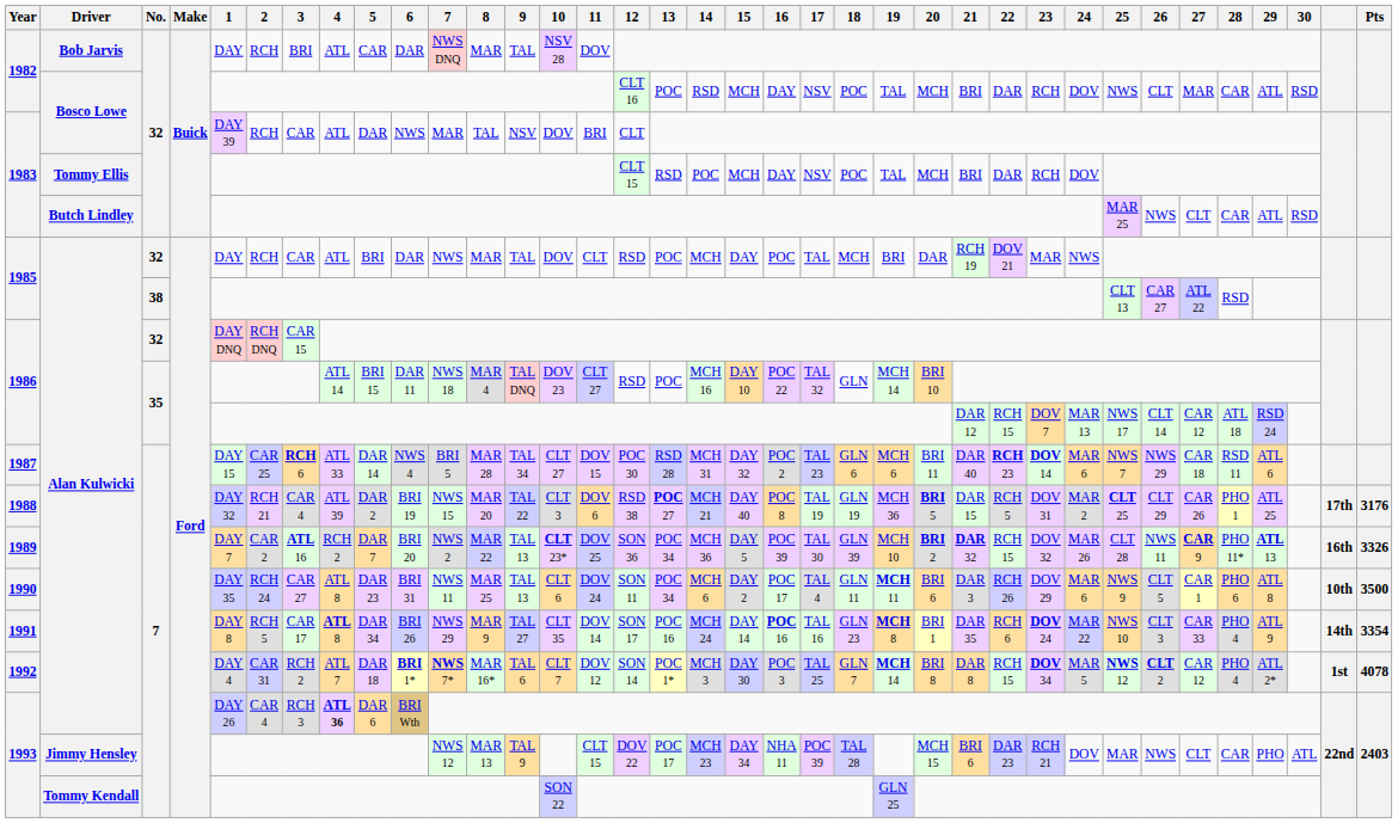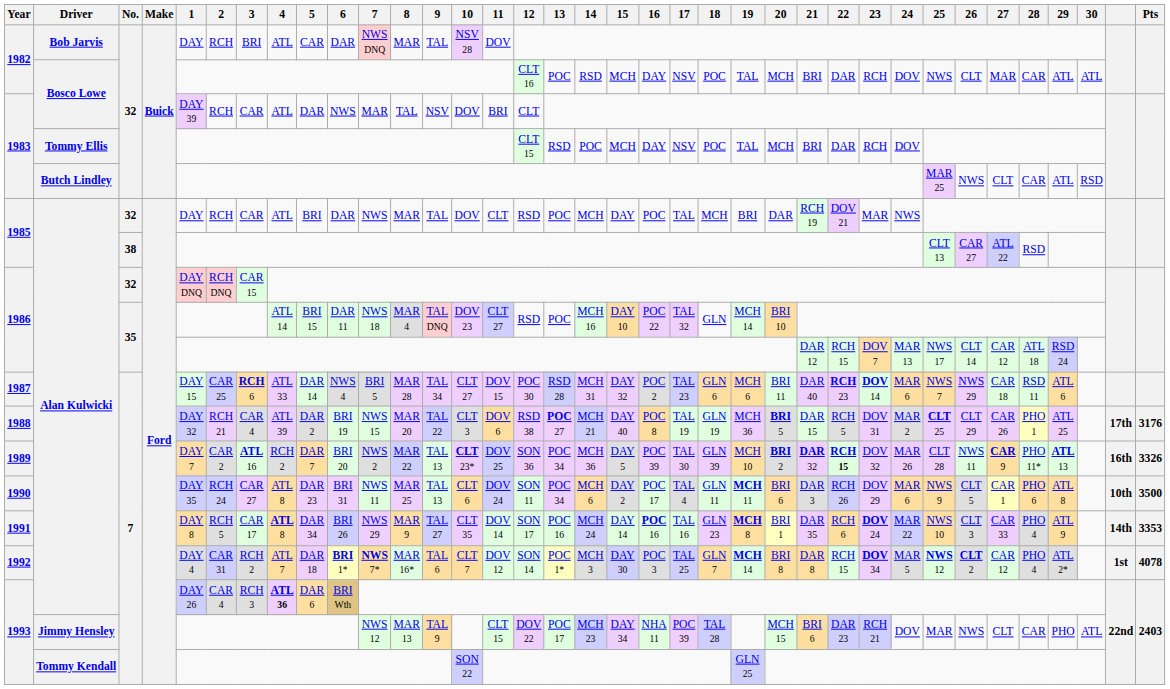1982 / Bosco Lowe | 30: RSD -> ATL
1989 | 22: normal -> bold
1991 | Pts: 3354 -> 3353
